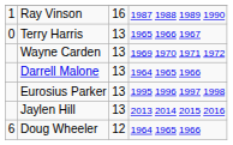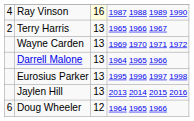Ray Vinson | column 1: 1 -> 4
Ray Vinson | column 3: no background -> lightyellow background
Terry Harris | column 1: 0 -> 2
